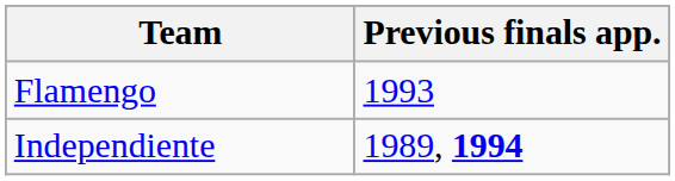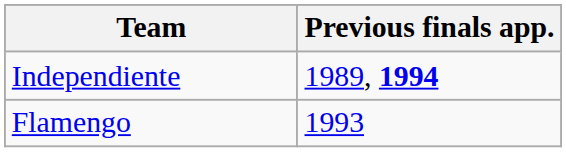rows swapped: Independiente <-> Flamengo
